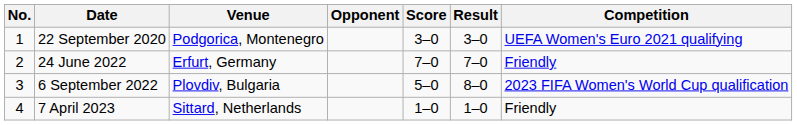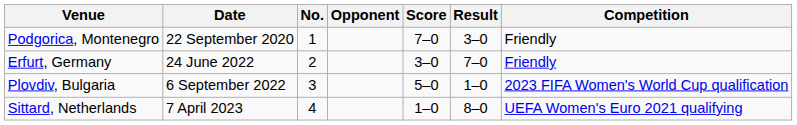columns swapped: No. <-> Venue
22 September 2020 | Score: 3–0 -> 7–0
22 September 2020 | Competition: UEFA Women's Euro 2021 qualifying -> Friendly
24 June 2022 | Score: 7–0 -> 3–0
6 September 2022 | Result: 8–0 -> 1–0
7 April 2023 | Result: 1–0 -> 8–0
7 April 2023 | Competition: Friendly -> UEFA Women's Euro 2021 qualifying
